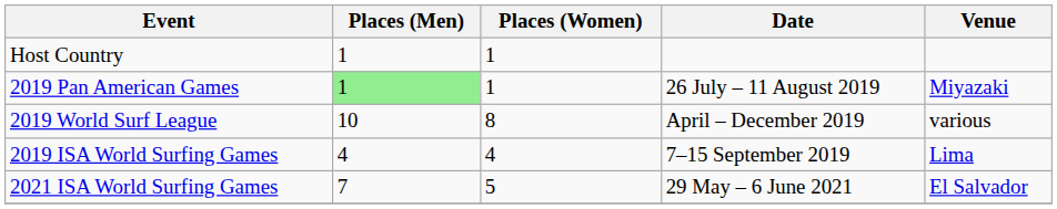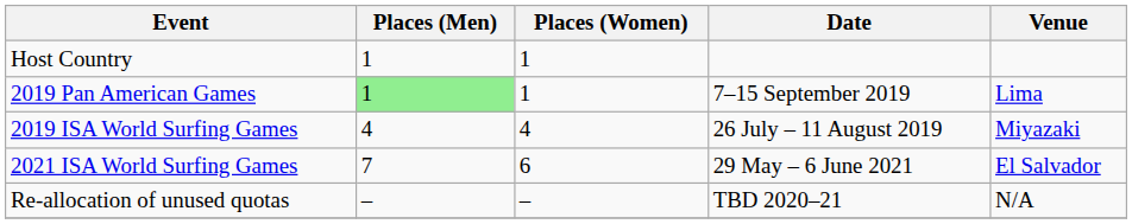2019 Pan American Games | Date: 26 July – 11 August 2019 -> 7–15 September 2019
2019 Pan American Games | Venue: Miyazaki -> Lima
- row: 2019 World Surf League | 10 | 8 | April – December 2019 | various
2019 ISA World Surfing Games | Date: 7–15 September 2019 -> 26 July – 11 August 2019
2019 ISA World Surfing Games | Venue: Lima -> Miyazaki
2021 ISA World Surfing Games | Places (Women): 5 -> 6
+ row: Re-allocation of unused quotas | – | – | TBD 2020–21 | N/A
